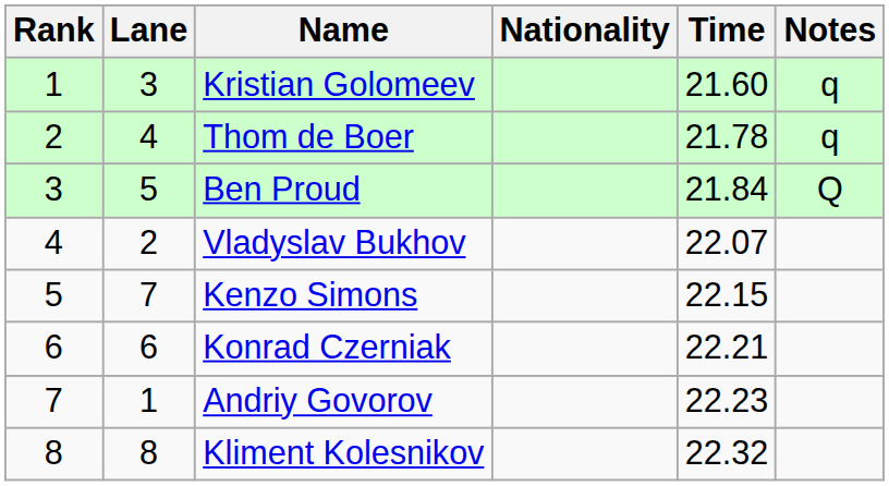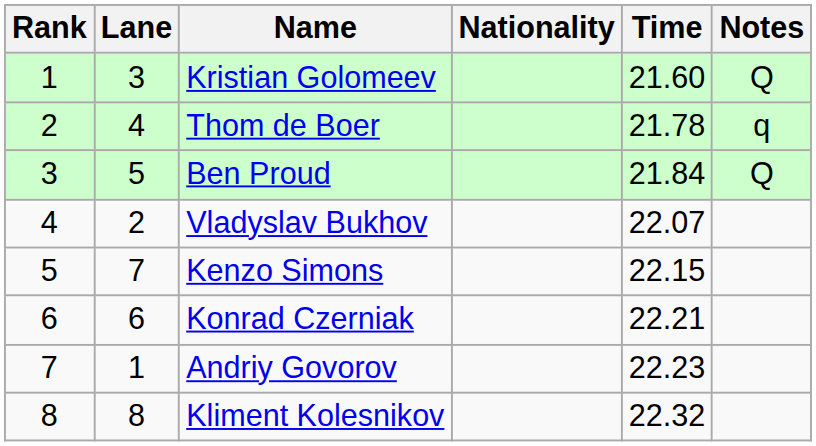Kristian Golomeev | Notes: q -> Q
